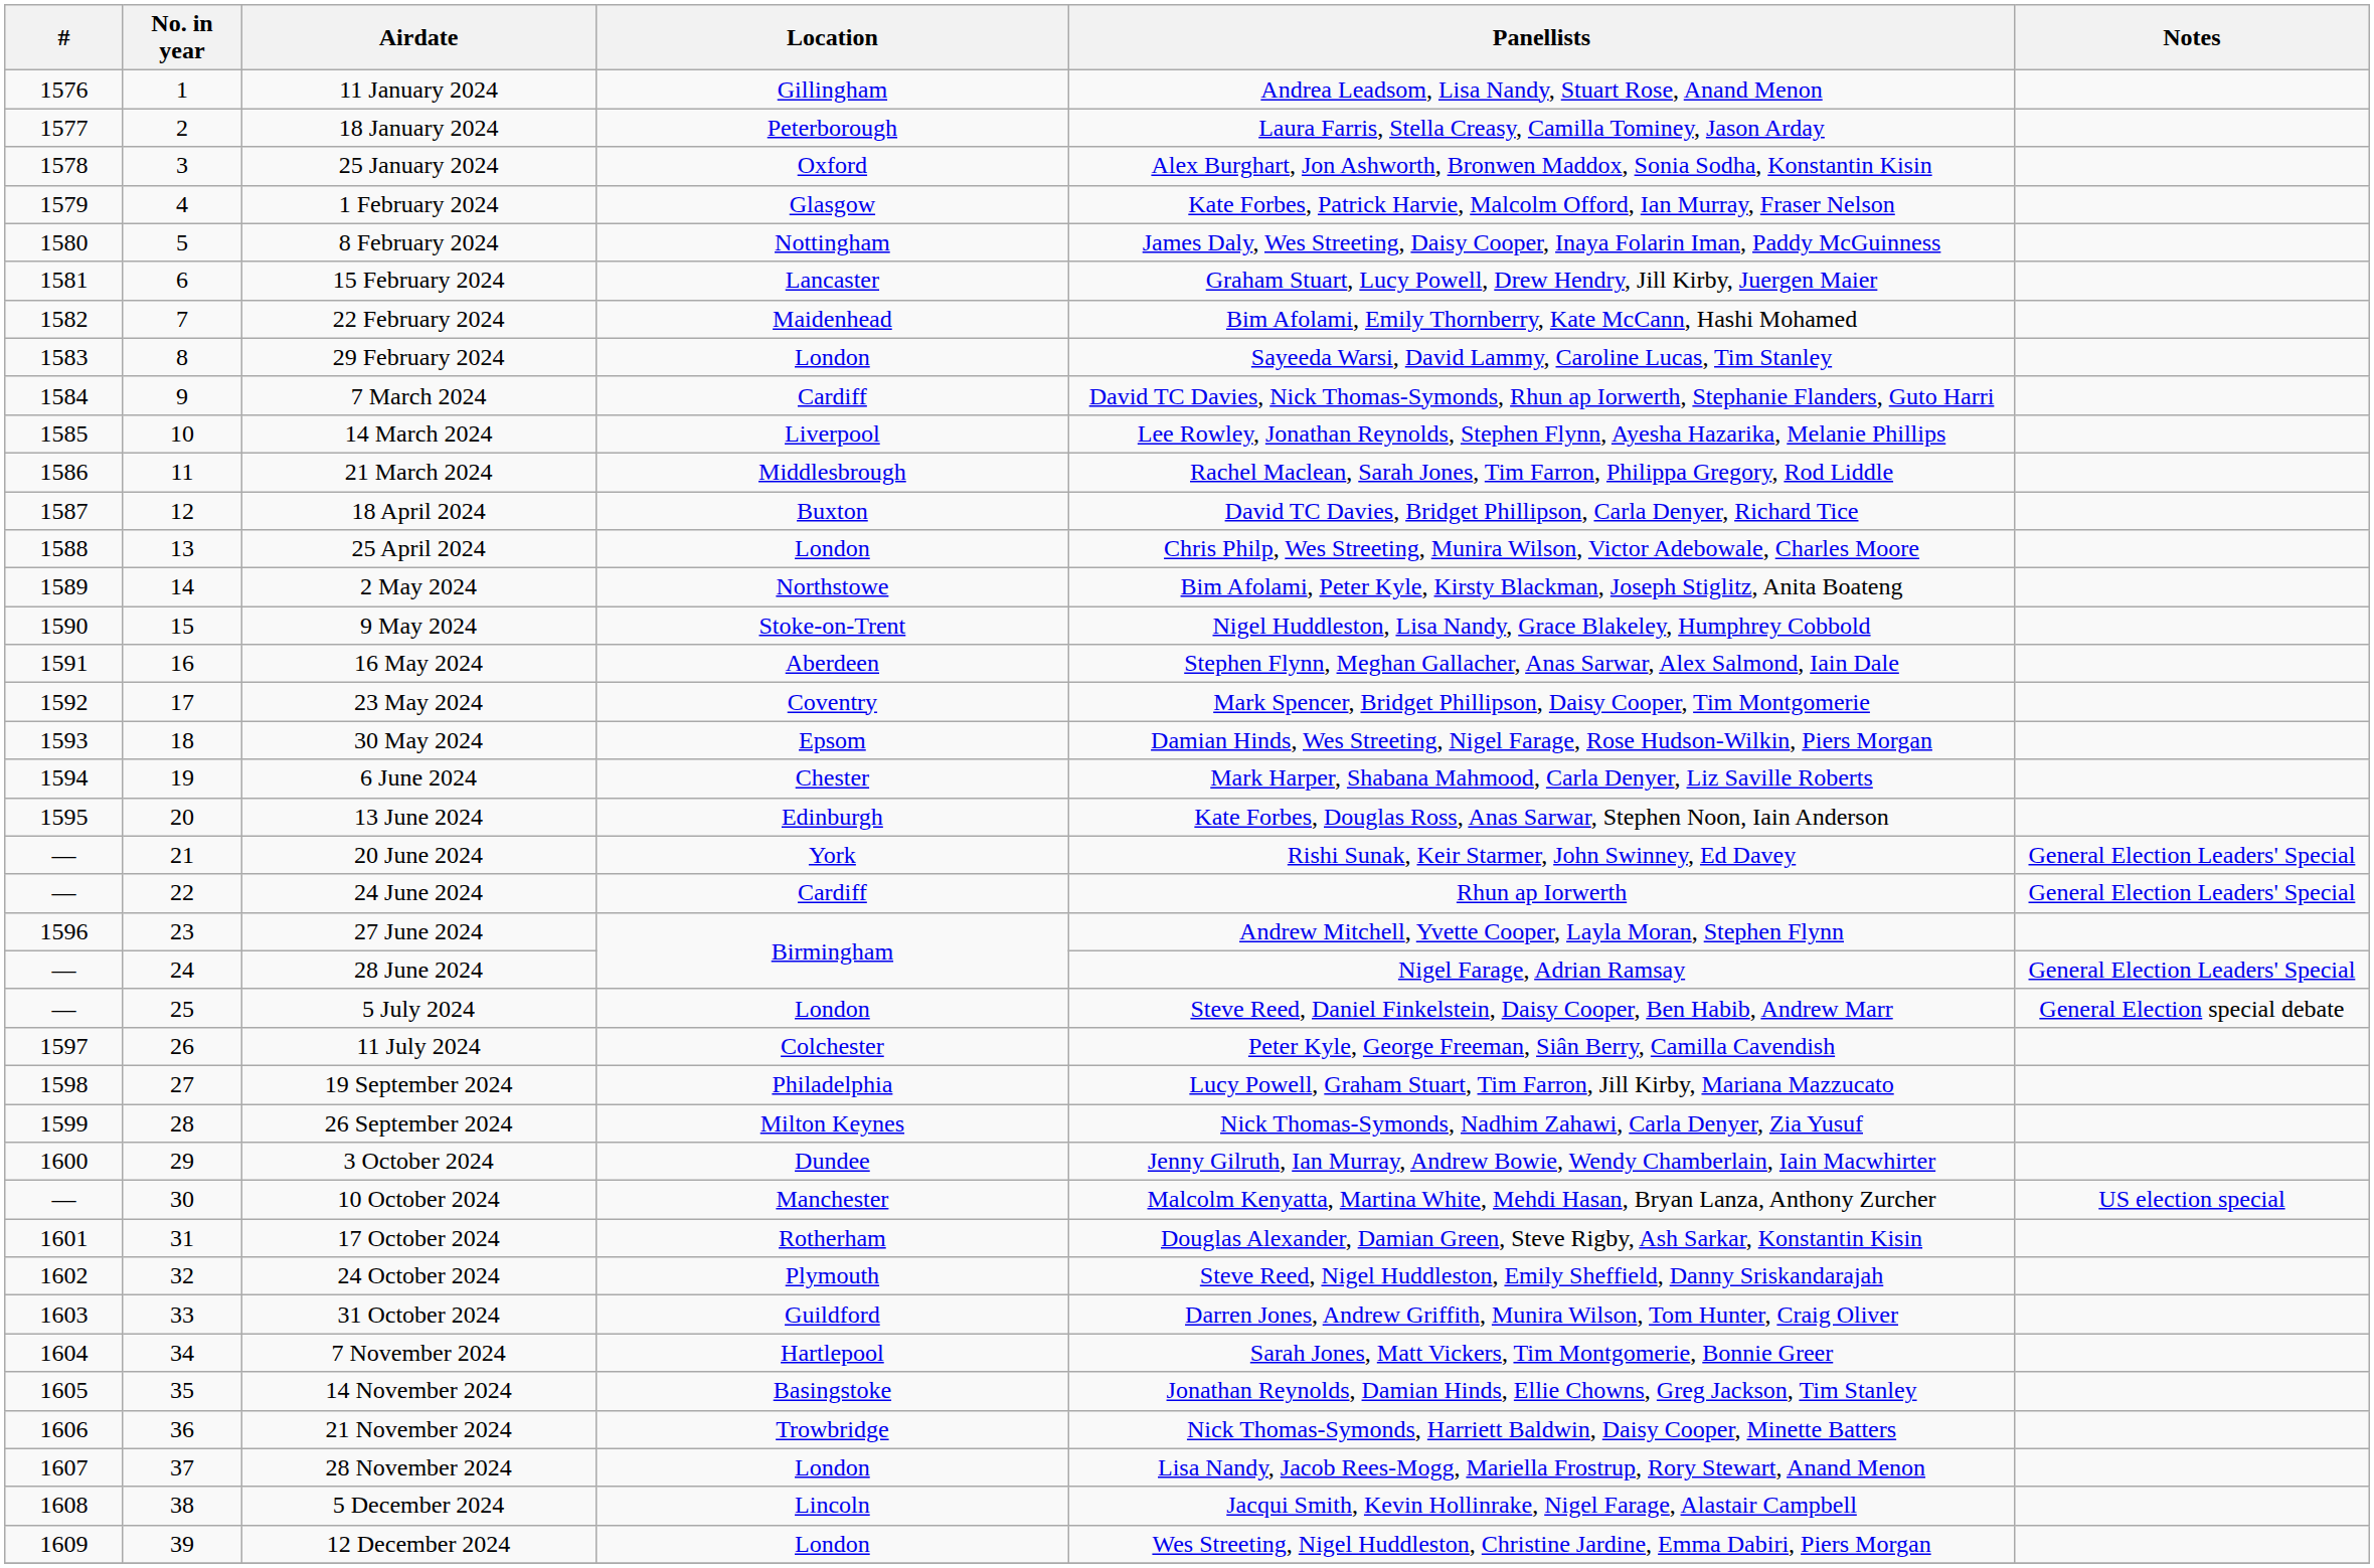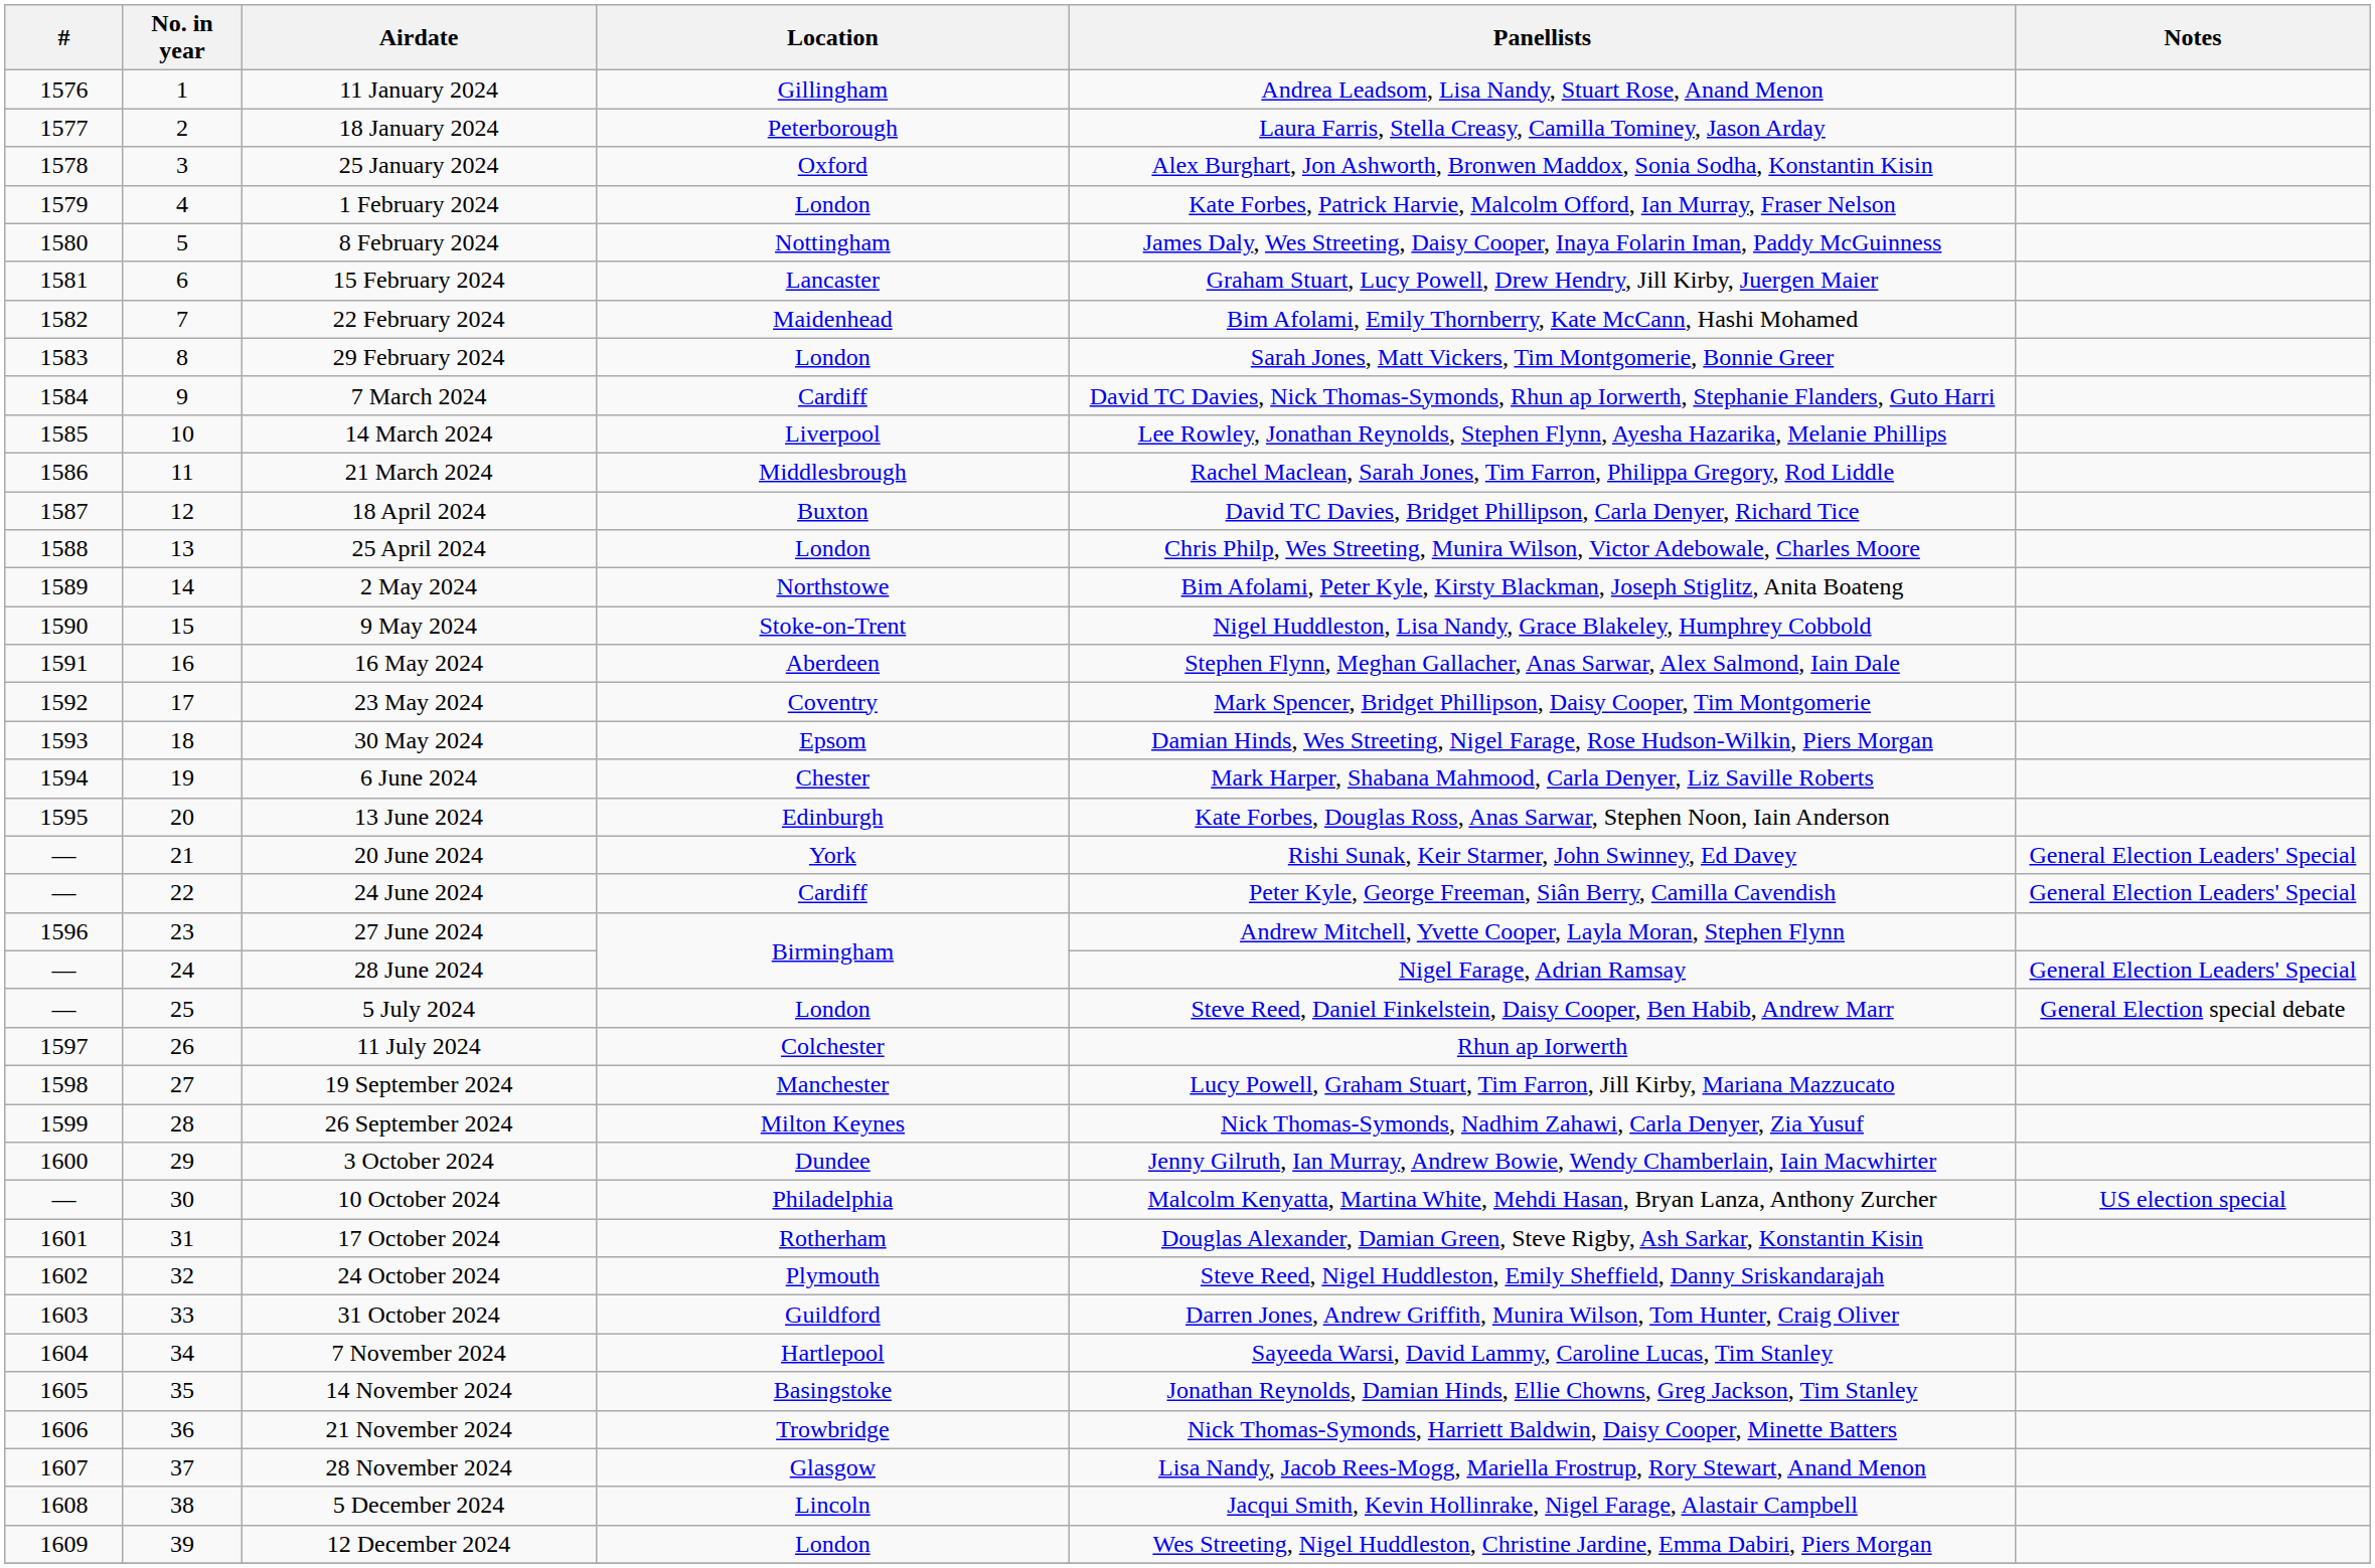1 February 2024 | Location: Glasgow -> London
29 February 2024 | Panellists: Sayeeda Warsi, David Lammy, Caroline Lucas, Tim Stanley -> Sarah Jones, Matt Vickers, Tim Montgomerie, Bonnie Greer
24 June 2024 | Panellists: Rhun ap Iorwerth -> Peter Kyle, George Freeman, Siân Berry, Camilla Cavendish
11 July 2024 | Panellists: Peter Kyle, George Freeman, Siân Berry, Camilla Cavendish -> Rhun ap Iorwerth
19 September 2024 | Location: Philadelphia -> Manchester
10 October 2024 | Location: Manchester -> Philadelphia
7 November 2024 | Panellists: Sarah Jones, Matt Vickers, Tim Montgomerie, Bonnie Greer -> Sayeeda Warsi, David Lammy, Caroline Lucas, Tim Stanley
28 November 2024 | Location: London -> Glasgow
